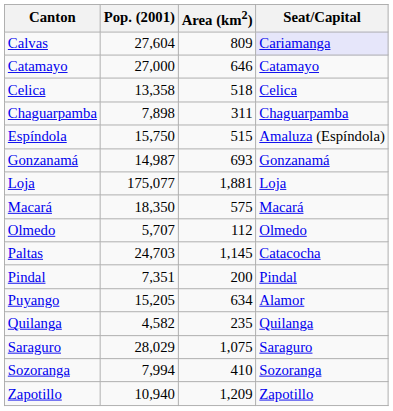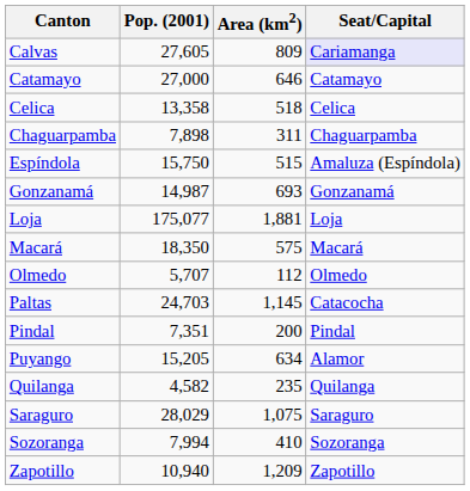Calvas | Pop. (2001): 27,604 -> 27,605
